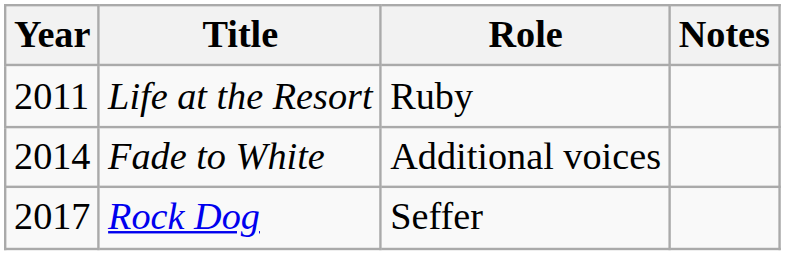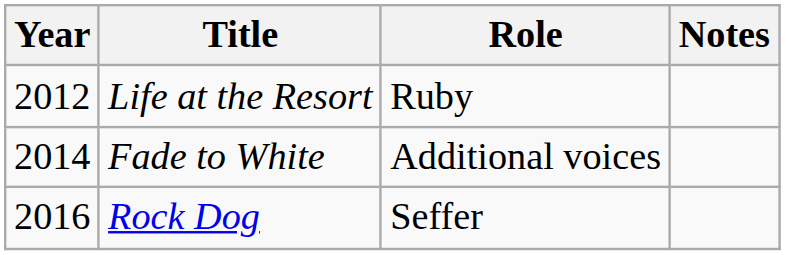Life at the Resort | Year: 2011 -> 2012
Rock Dog | Year: 2017 -> 2016
